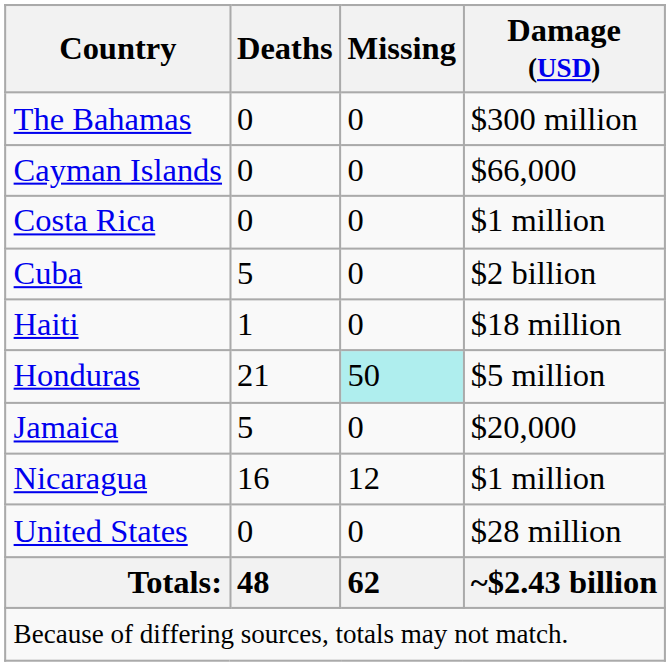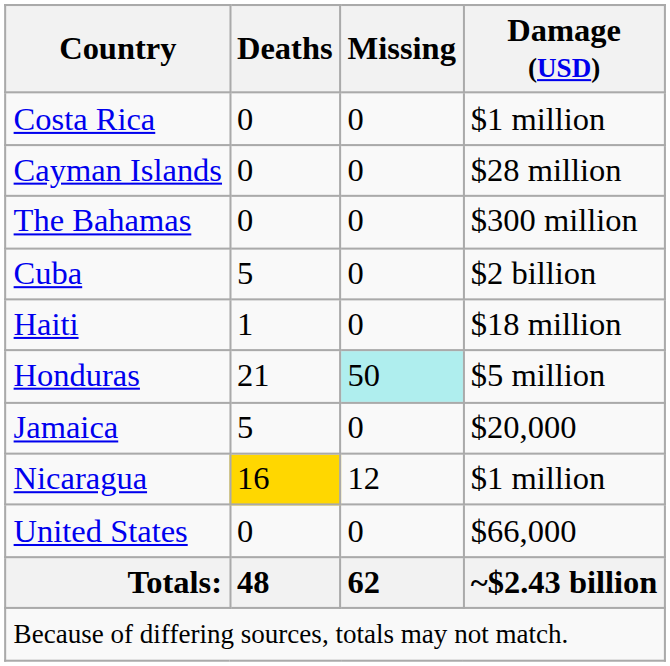rows swapped: The Bahamas <-> Costa Rica
Cayman Islands | Damage (USD): $66,000 -> $28 million
Nicaragua | Deaths: no background -> gold background
United States | Damage (USD): $28 million -> $66,000
